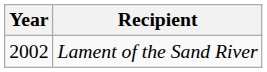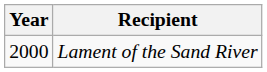Lament of the Sand River | Year: 2002 -> 2000
